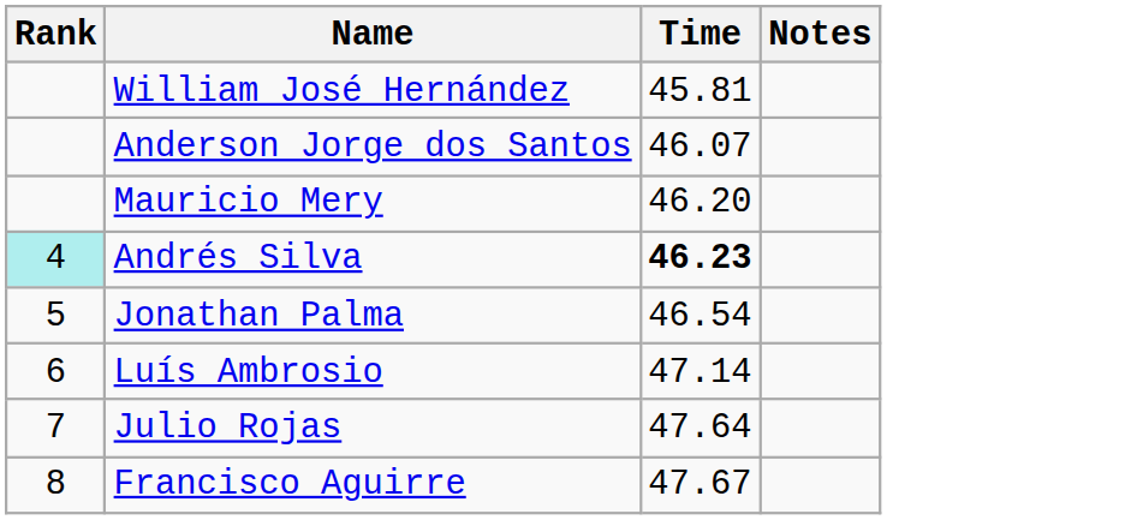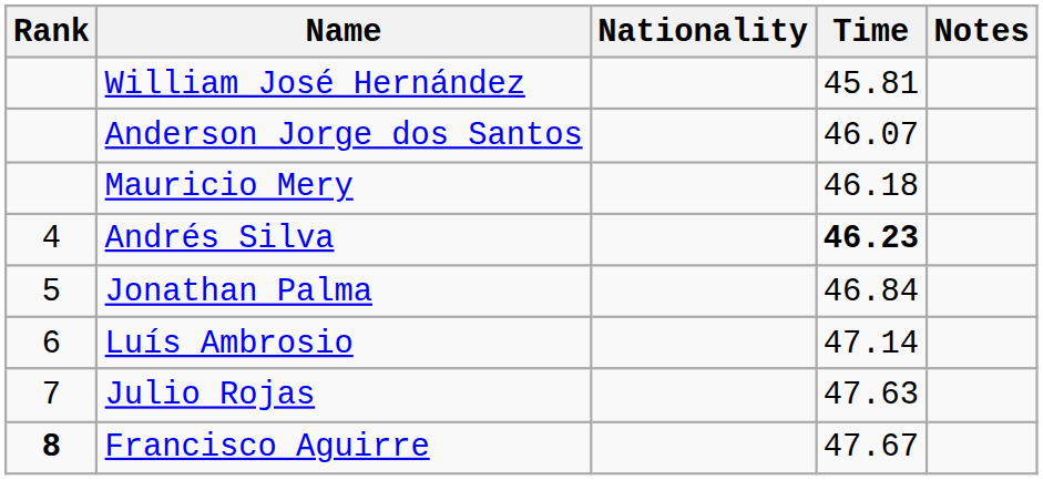+ column: Nationality
Mauricio Mery | Time: 46.20 -> 46.18
Andrés Silva | Rank: paleturquoise background -> no background
Jonathan Palma | Time: 46.54 -> 46.84
Julio Rojas | Time: 47.64 -> 47.63
Francisco Aguirre | Rank: normal -> bold
